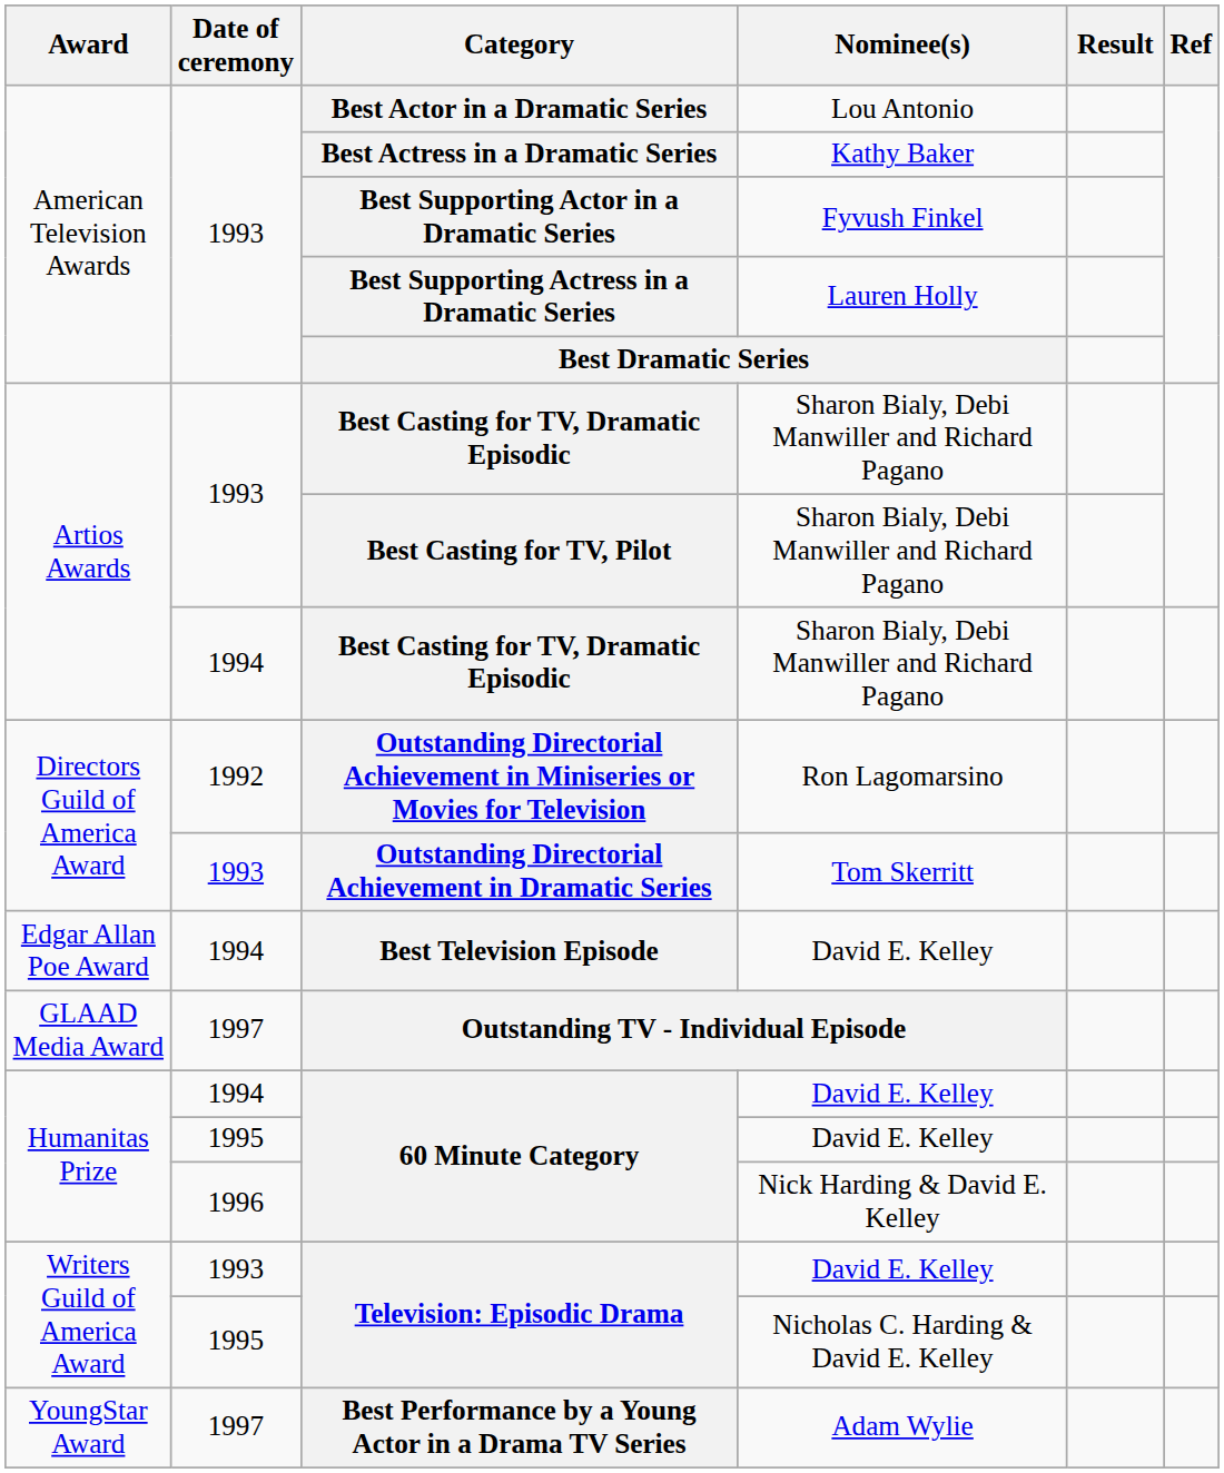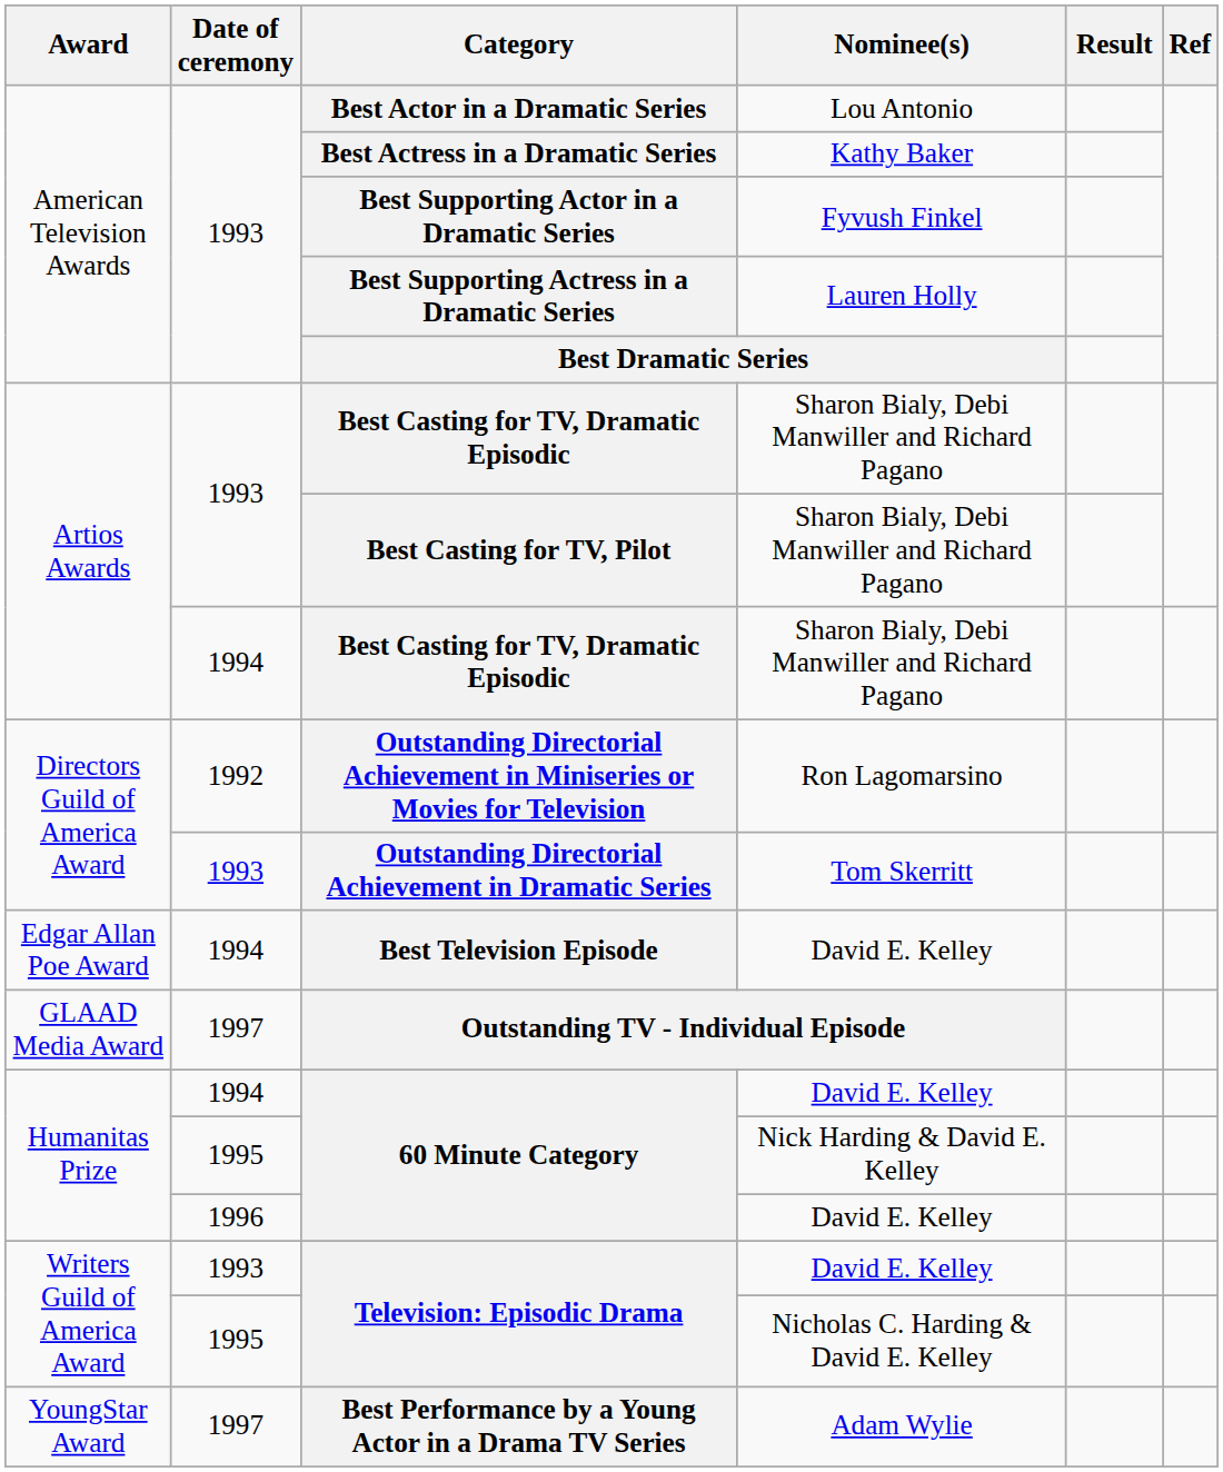1995 / 60 Minute Category | Nominee(s): David E. Kelley -> Nick Harding & David E. Kelley
1996 / 60 Minute Category | Nominee(s): Nick Harding & David E. Kelley -> David E. Kelley
